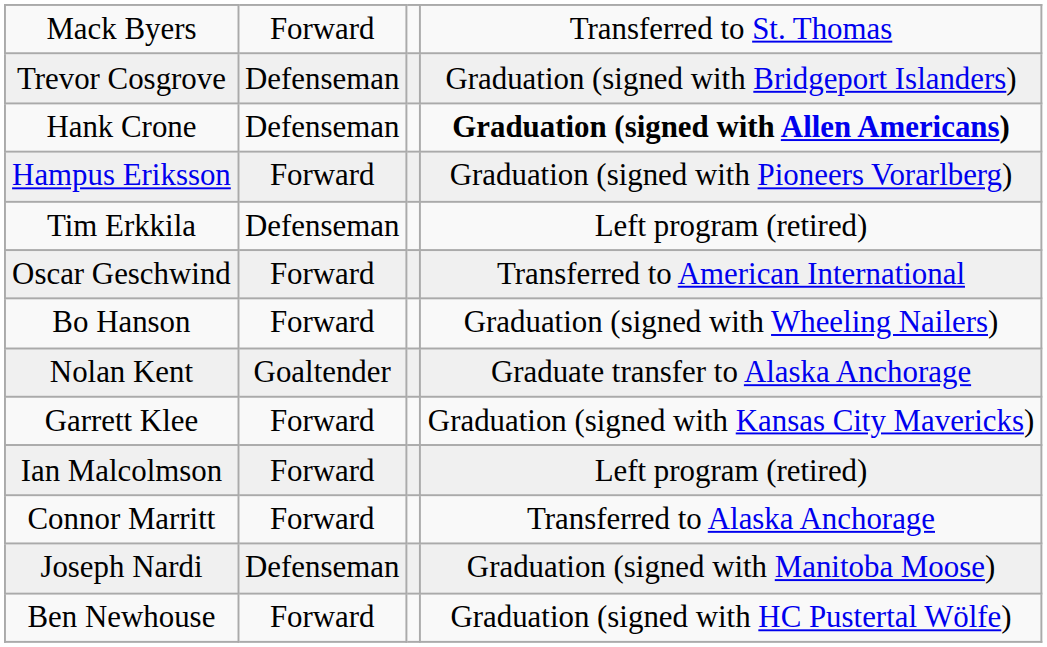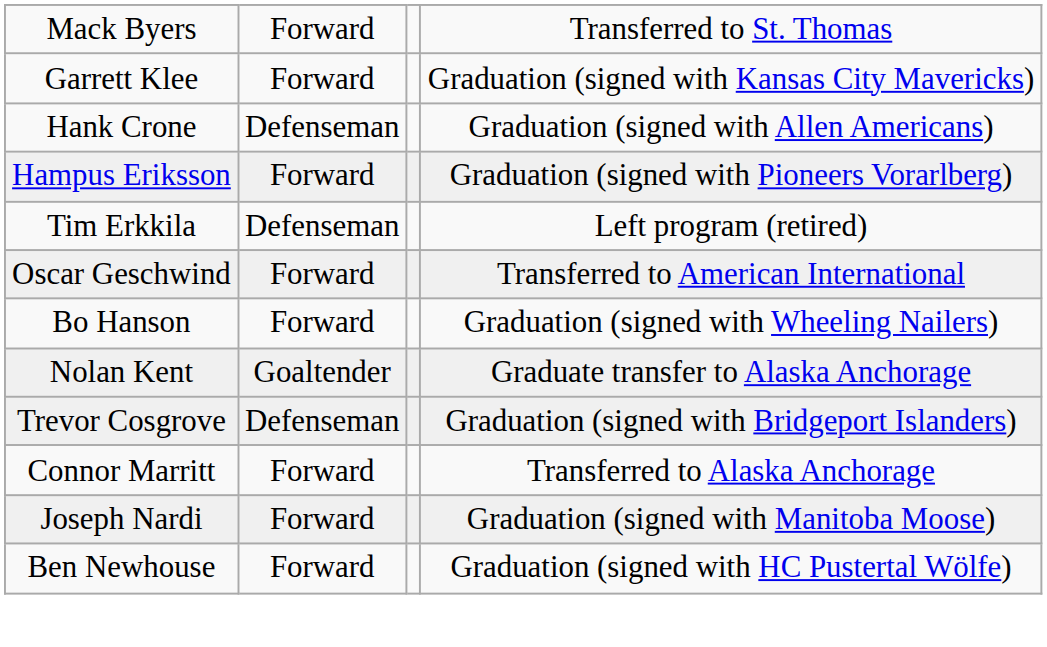rows swapped: Trevor Cosgrove <-> Garrett Klee
Hank Crone | column 4: bold -> normal
- row: Ian Malcolmson | Forward | Left program (retired)
Joseph Nardi | column 2: Defenseman -> Forward
